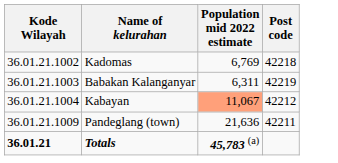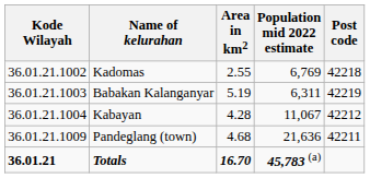+ column: Area in km2 | 2.55 | 5.19 | 4.28 | 4.68 | 16.70
Kabayan | Population mid 2022 estimate: lightsalmon background -> no background
